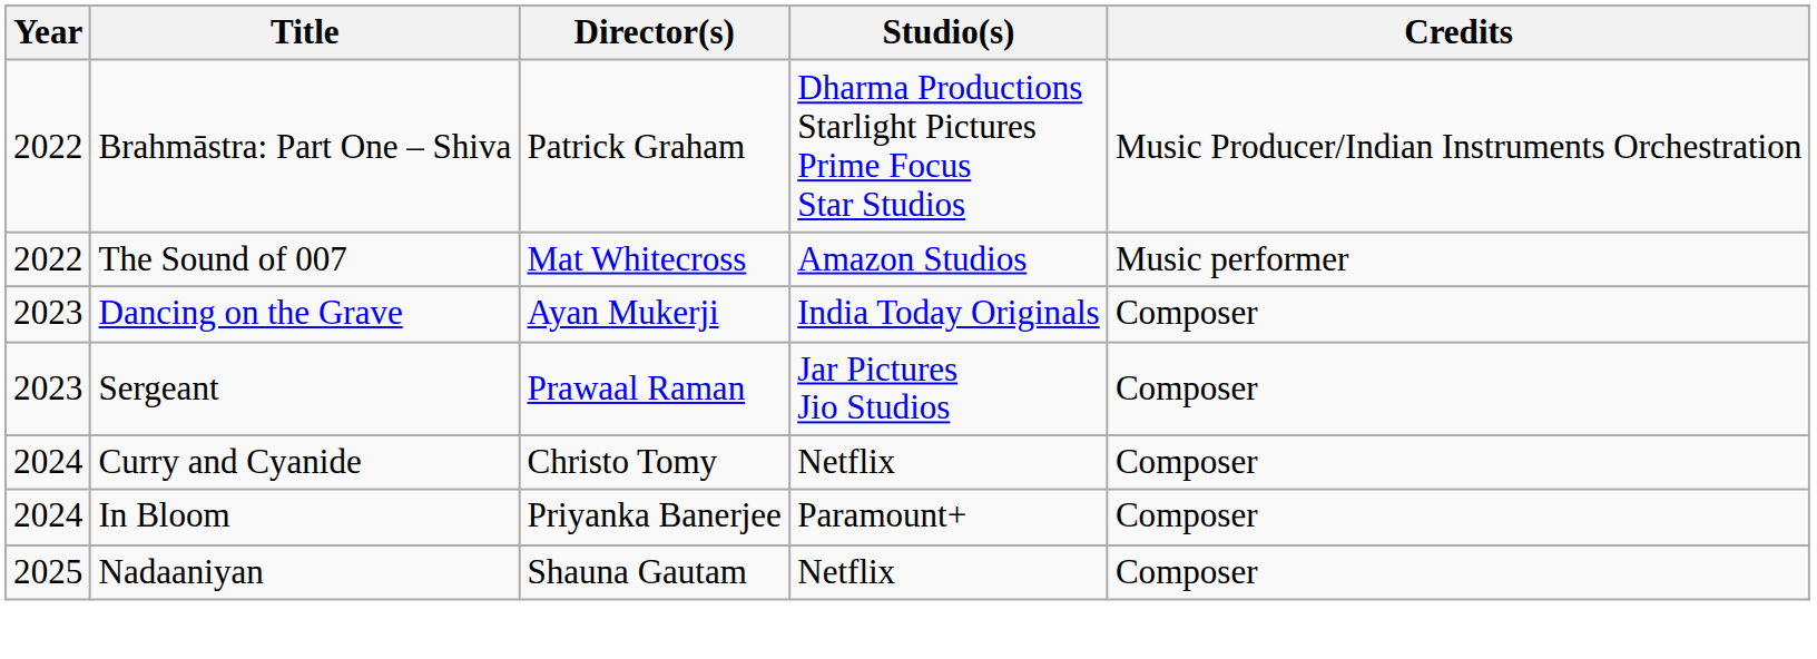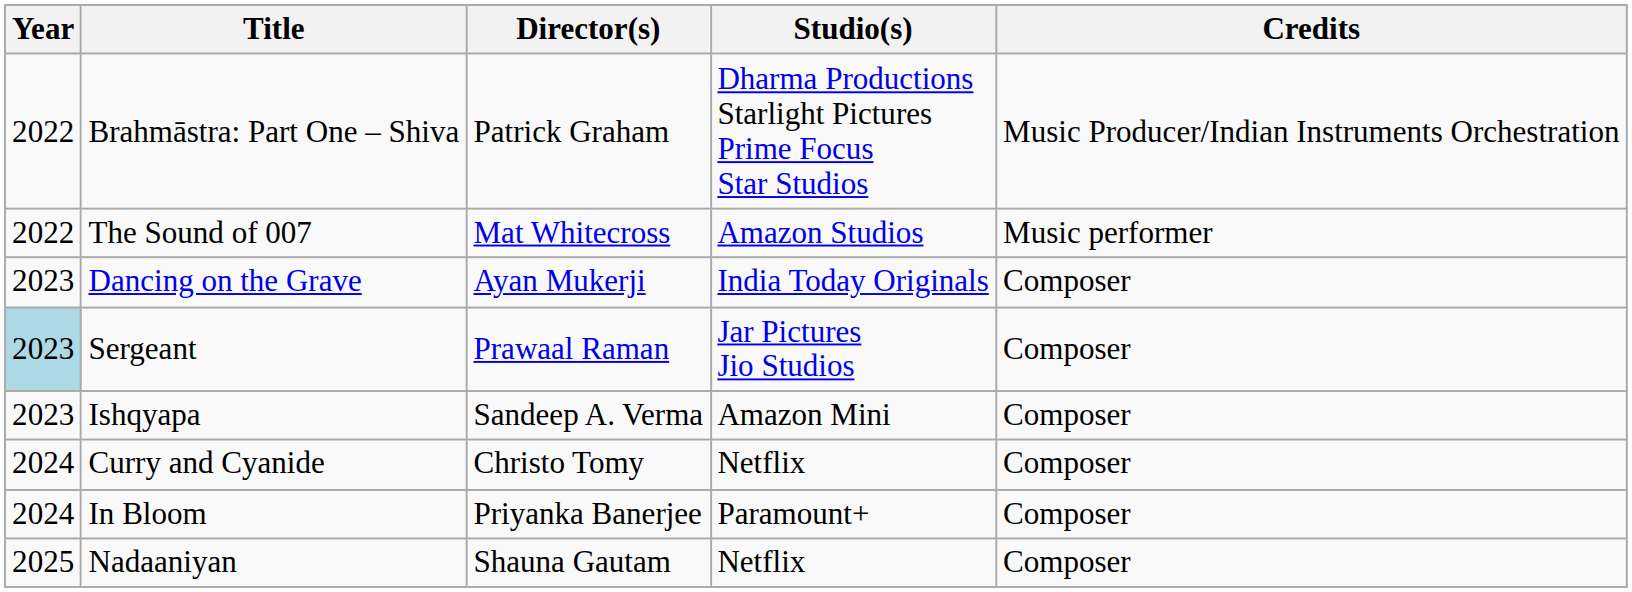Sergeant | Year: no background -> lightblue background
+ row: 2023 | Ishqyapa | Sandeep A. Verma | Amazon Mini | Composer
